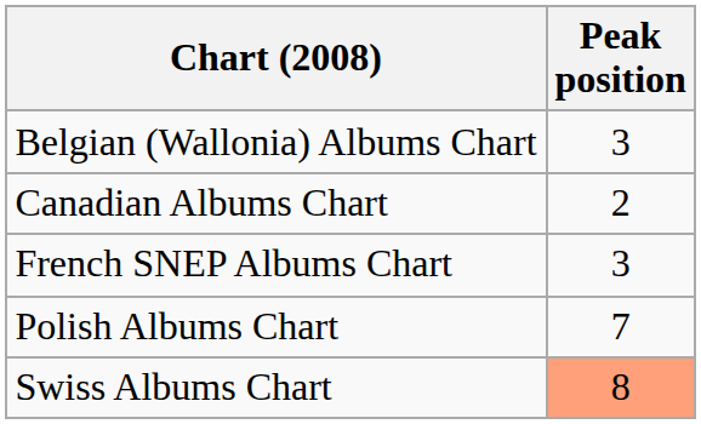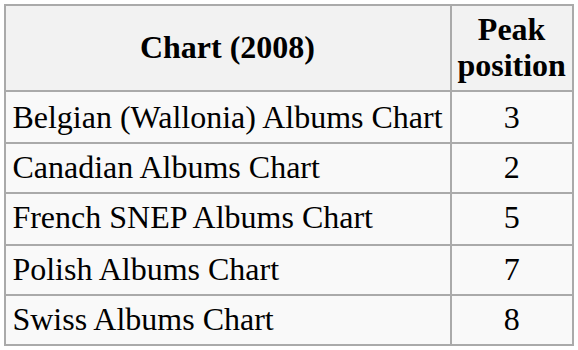French SNEP Albums Chart | Peak position: 3 -> 5
Swiss Albums Chart | Peak position: lightsalmon background -> no background
